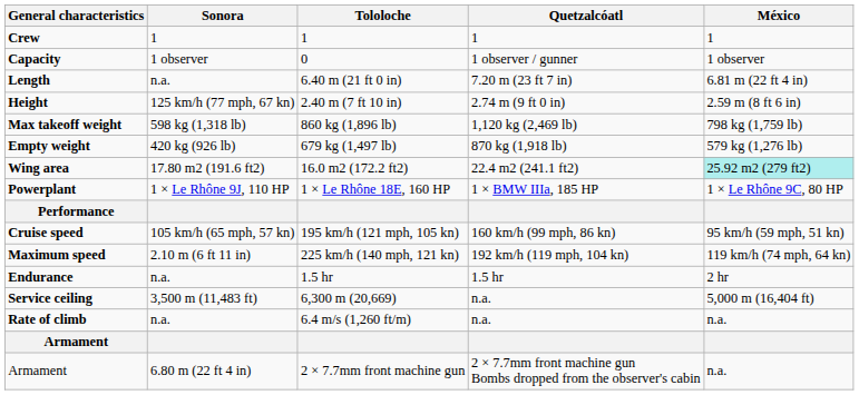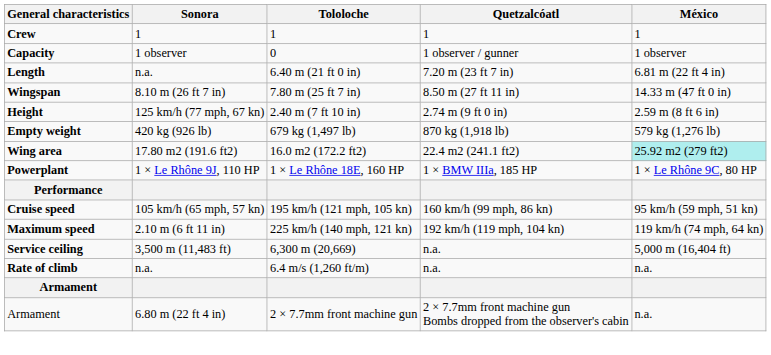+ row: Wingspan | 8.10 m (26 ft 7 in) | 7.80 m (25 ft 7 in) | 8.50 m (27 ft 11 in) | 14.33 m (47 ft 0 in)
- row: Max takeoff weight | 598 kg (1,318 lb) | 860 kg (1,896 lb) | 1,120 kg (2,469 lb) | 798 kg (1,759 lb)
- row: Endurance | n.a. | 1.5 hr | 1.5 hr | 2 hr
